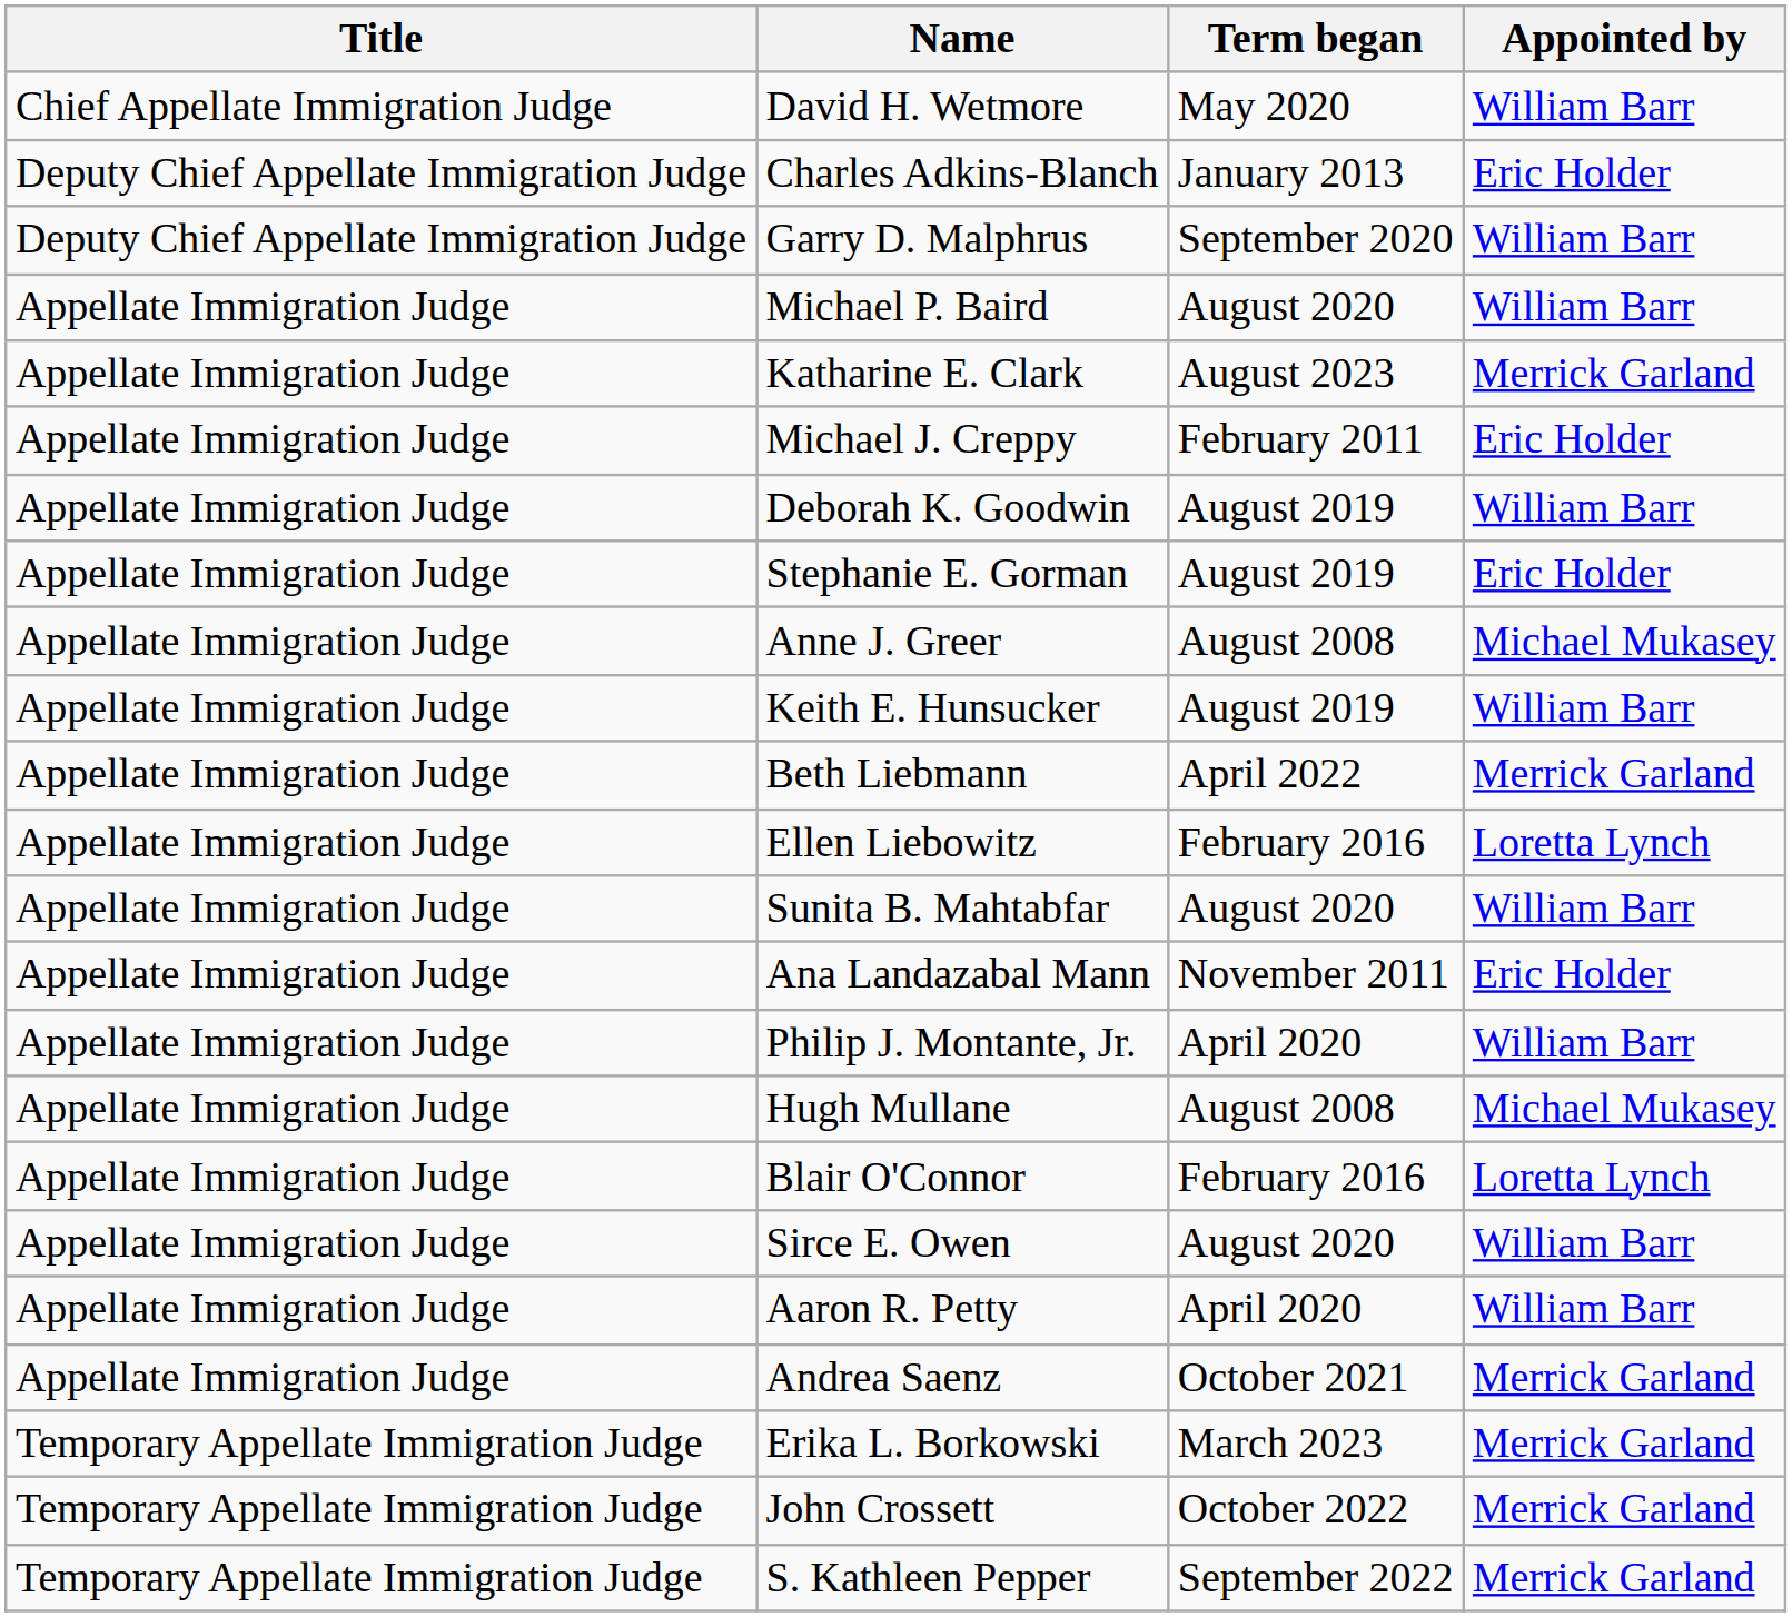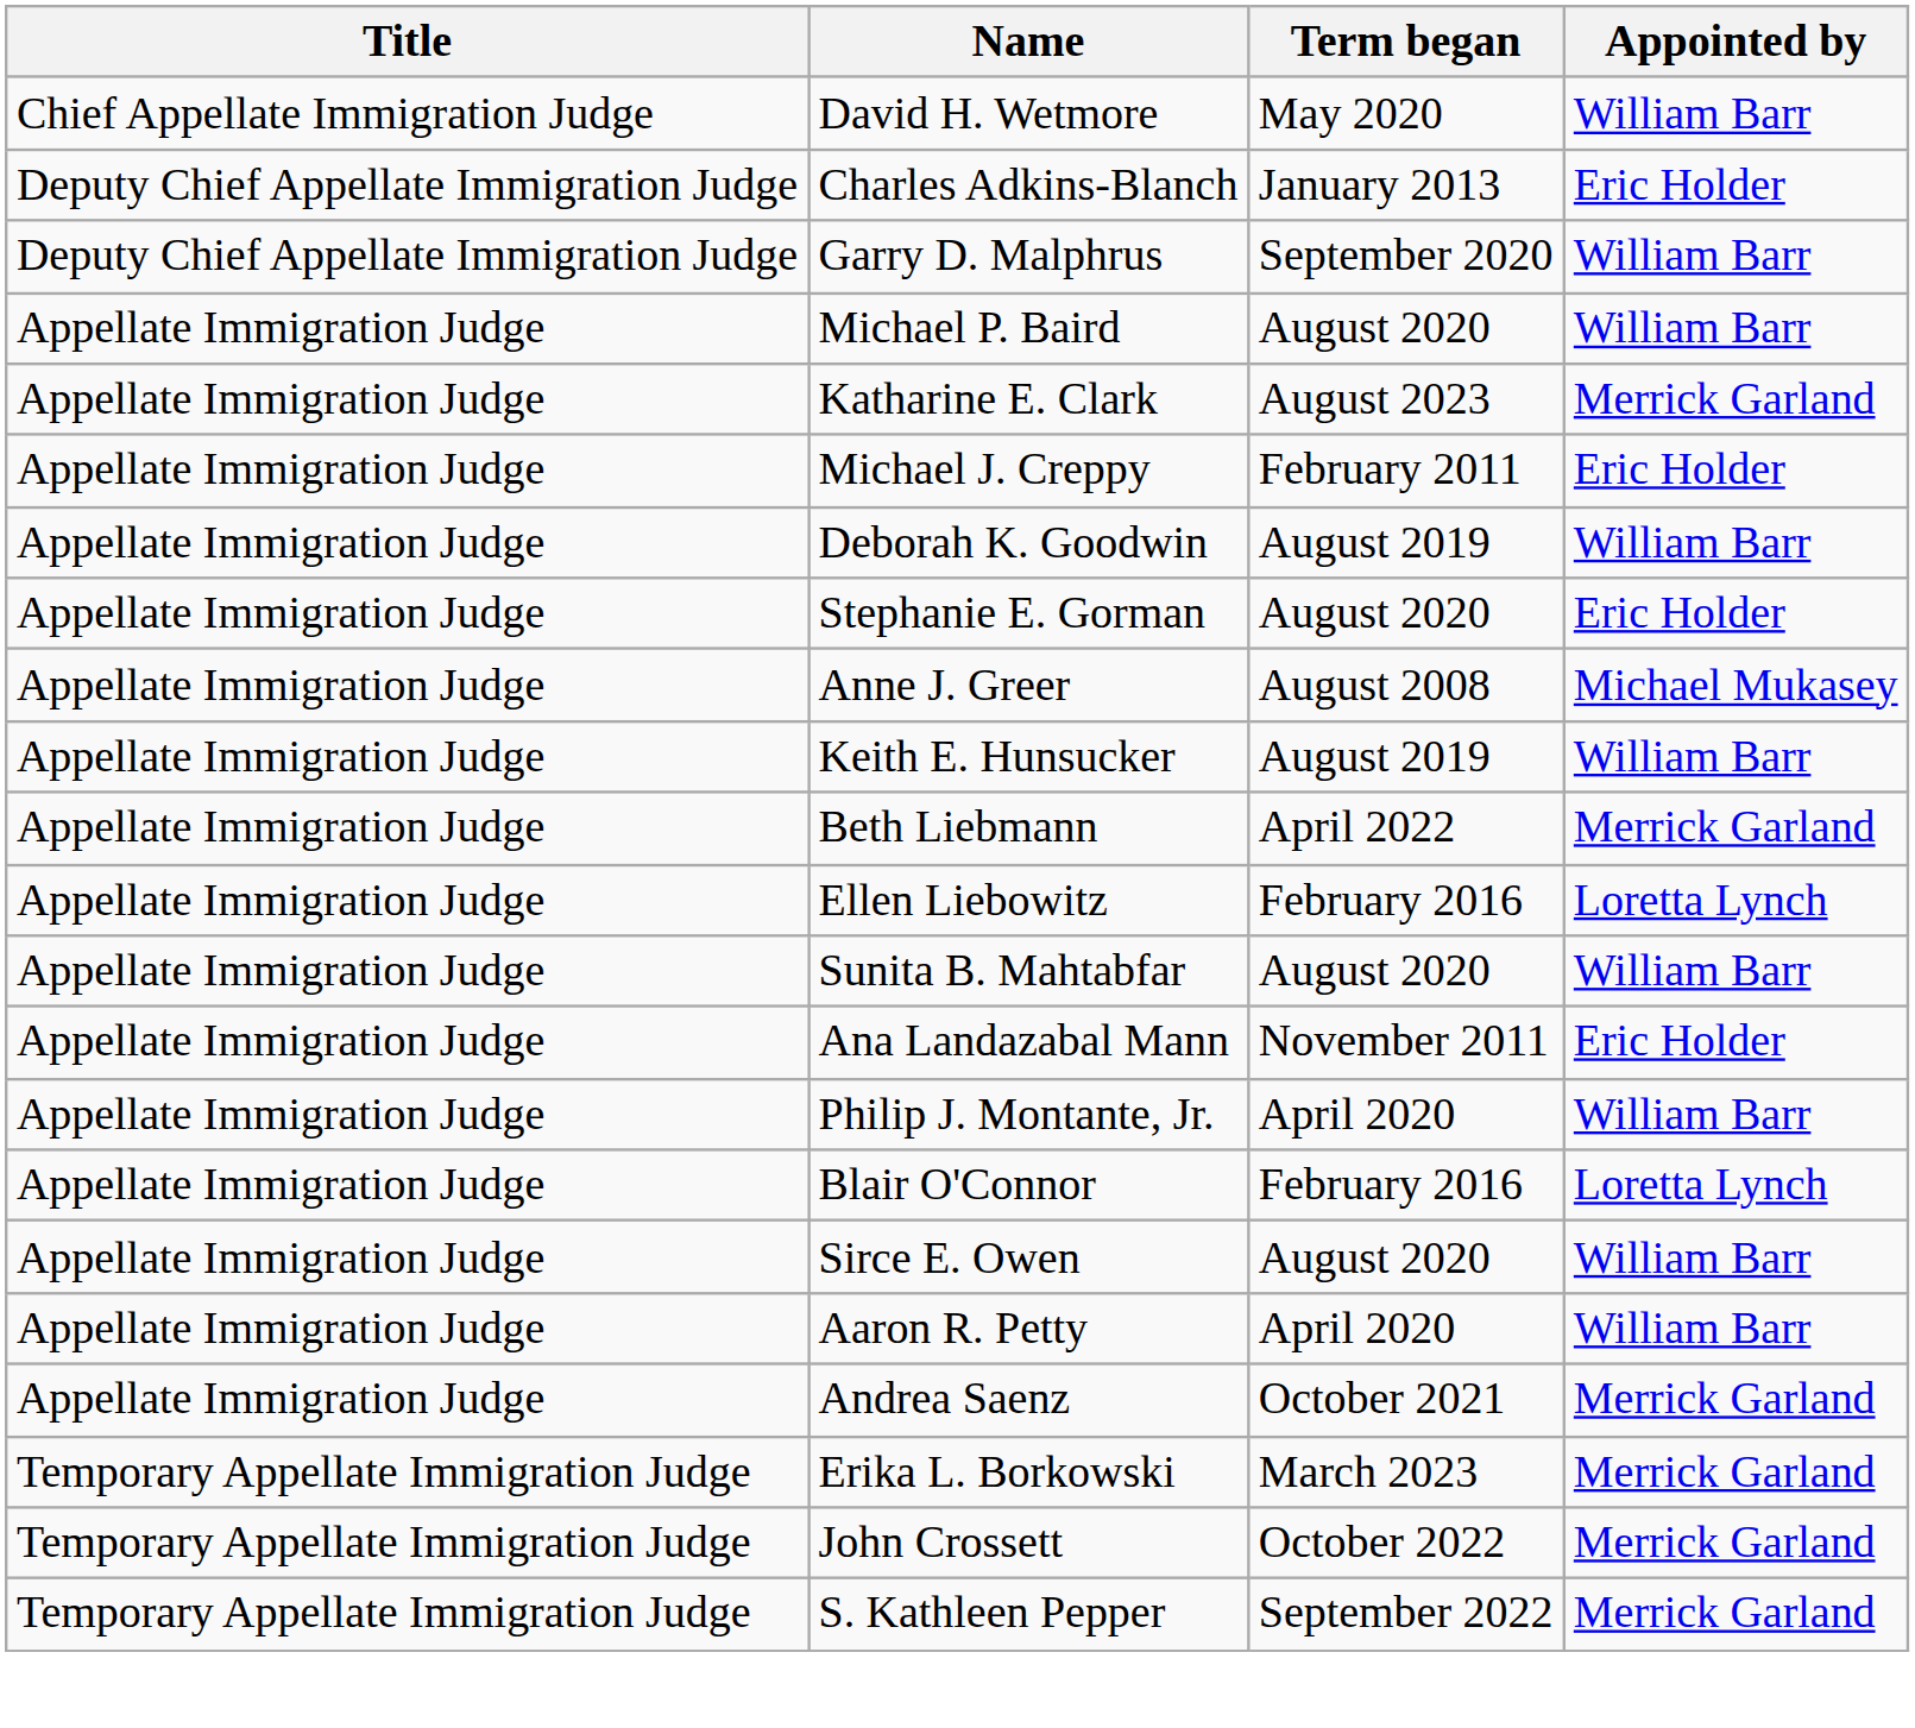Stephanie E. Gorman | Term began: August 2019 -> August 2020
- row: Appellate Immigration Judge | Hugh Mullane | August 2008 | Michael Mukasey
